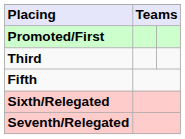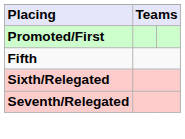- row: Third
